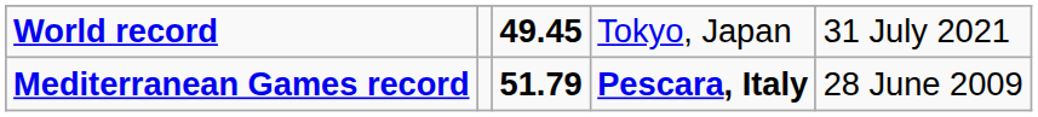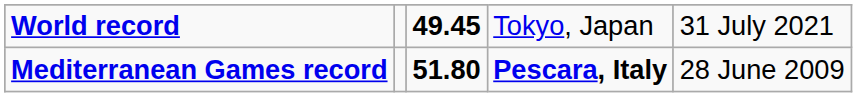Mediterranean Games record | column 3: 51.79 -> 51.80
